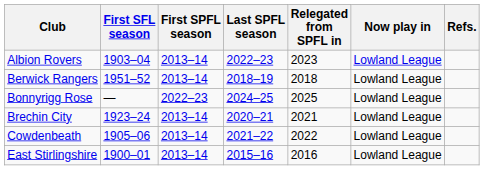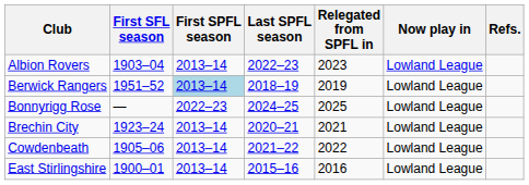Berwick Rangers | First SPFL season: no background -> lightblue background
Berwick Rangers | Relegated from SPFL in: 2018 -> 2019
